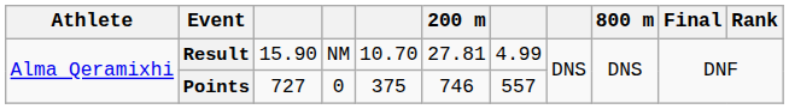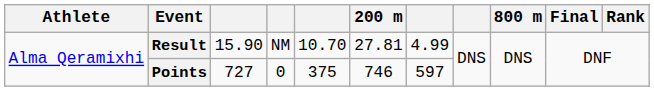Points | column 7: 557 -> 597
